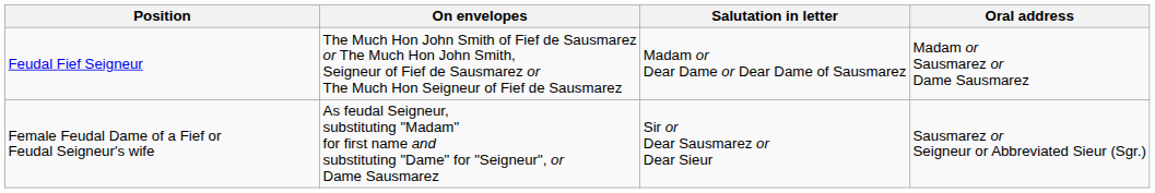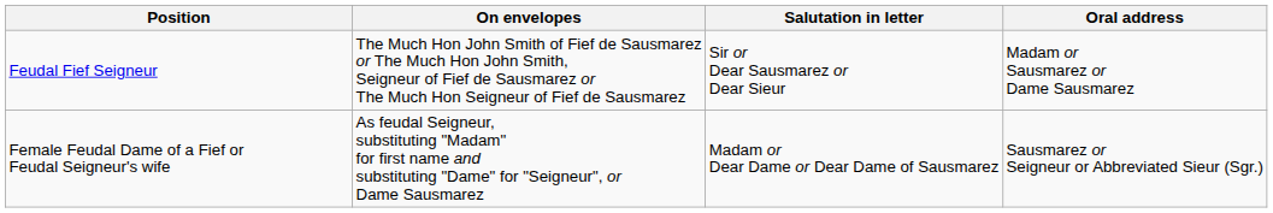Feudal Fief Seigneur | Salutation in letter: Madam or Dear Dame or Dear Dame of Sausmarez -> Sir or Dear Sausmarez or Dear Sieur
Female Feudal Dame of a Fief or Feudal Seigneur's wife | Salutation in letter: Sir or Dear Sausmarez or Dear Sieur -> Madam or Dear Dame or Dear Dame of Sausmarez
